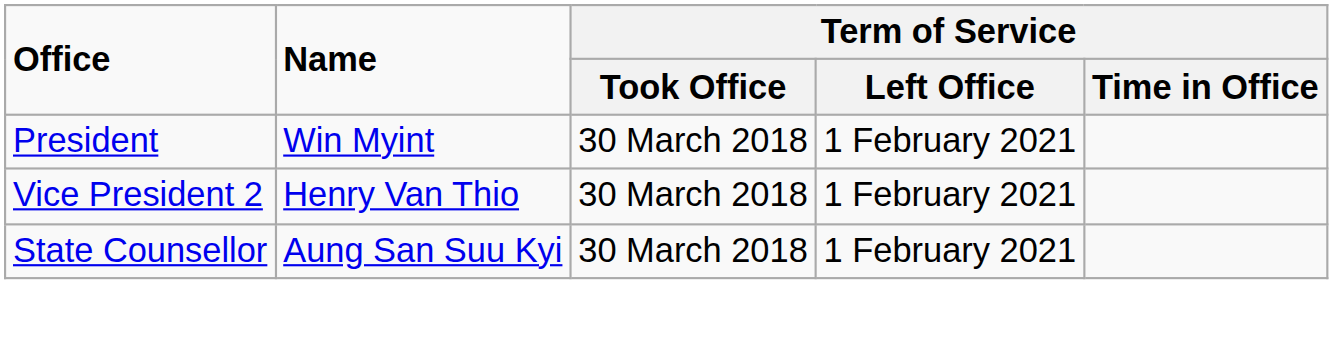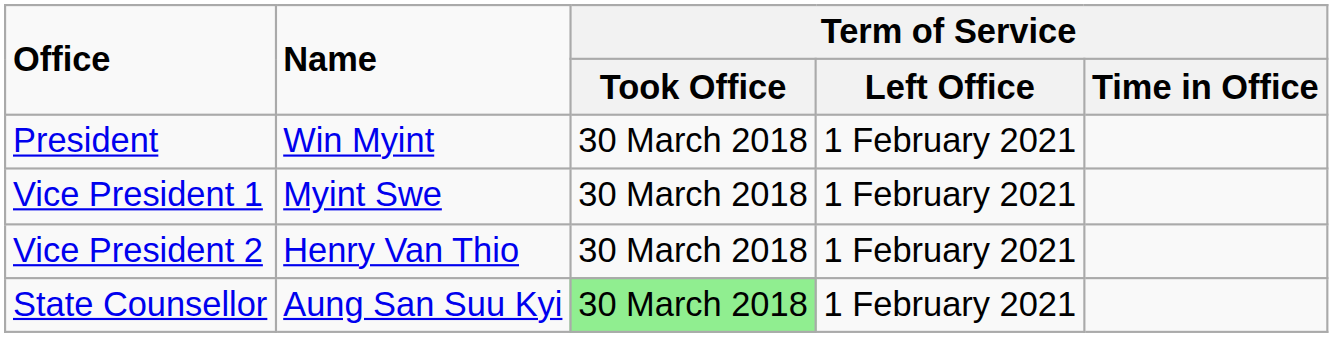+ row: Vice President 1 | Myint Swe | 30 March 2018 | 1 February 2021
State Counsellor | Term of Service / Took Office: no background -> lightgreen background
